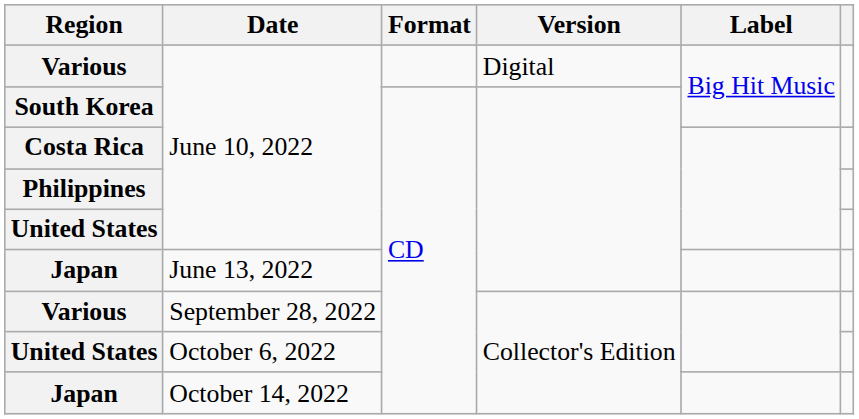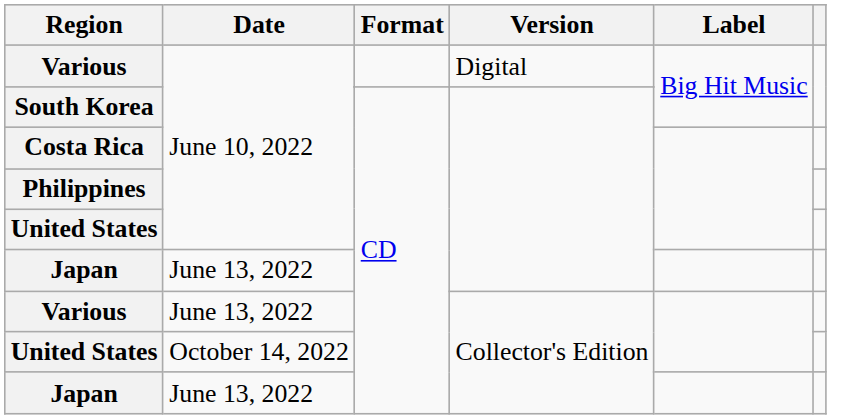Various / Collector's Edition | Date: September 28, 2022 -> June 13, 2022
United States / Collector's Edition | Date: October 6, 2022 -> October 14, 2022
Japan / Collector's Edition | Date: October 14, 2022 -> June 13, 2022
